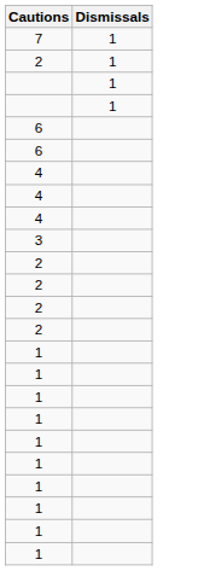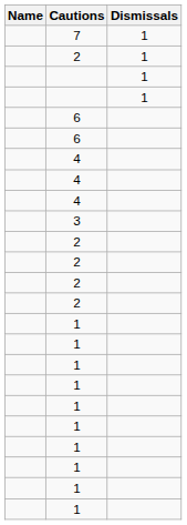+ column: Name
